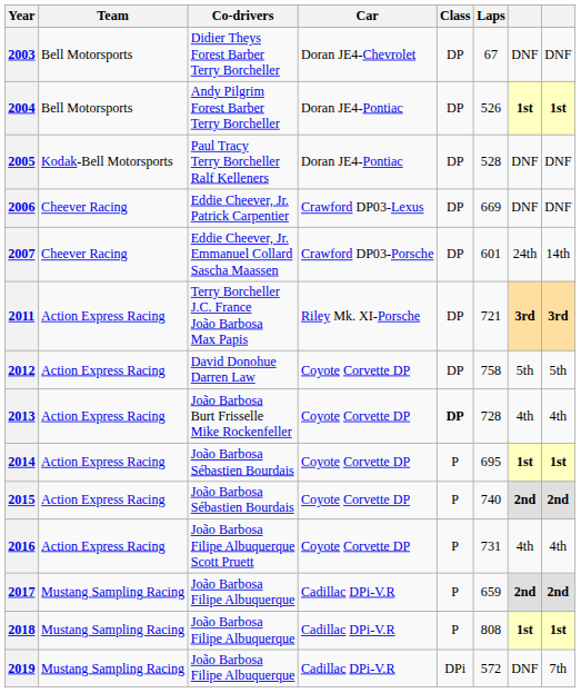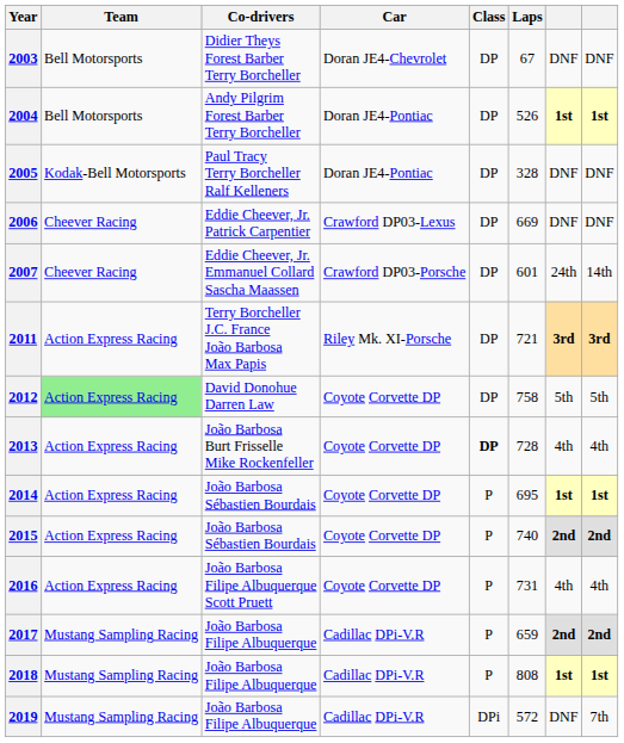2005 | Laps: 528 -> 328
2012 | Team: no background -> lightgreen background
